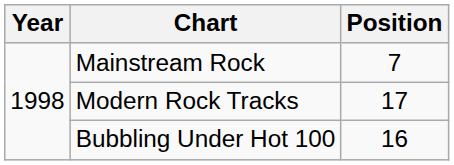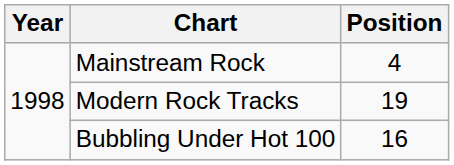Mainstream Rock | Position: 7 -> 4
Modern Rock Tracks | Position: 17 -> 19
